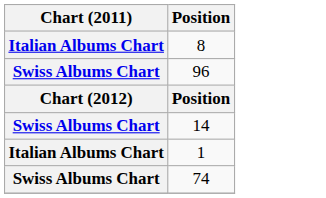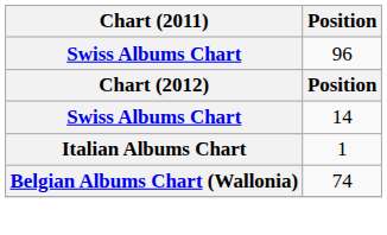- row: Italian Albums Chart | 8
74 | Chart (2011): Swiss Albums Chart -> Belgian Albums Chart (Wallonia)
